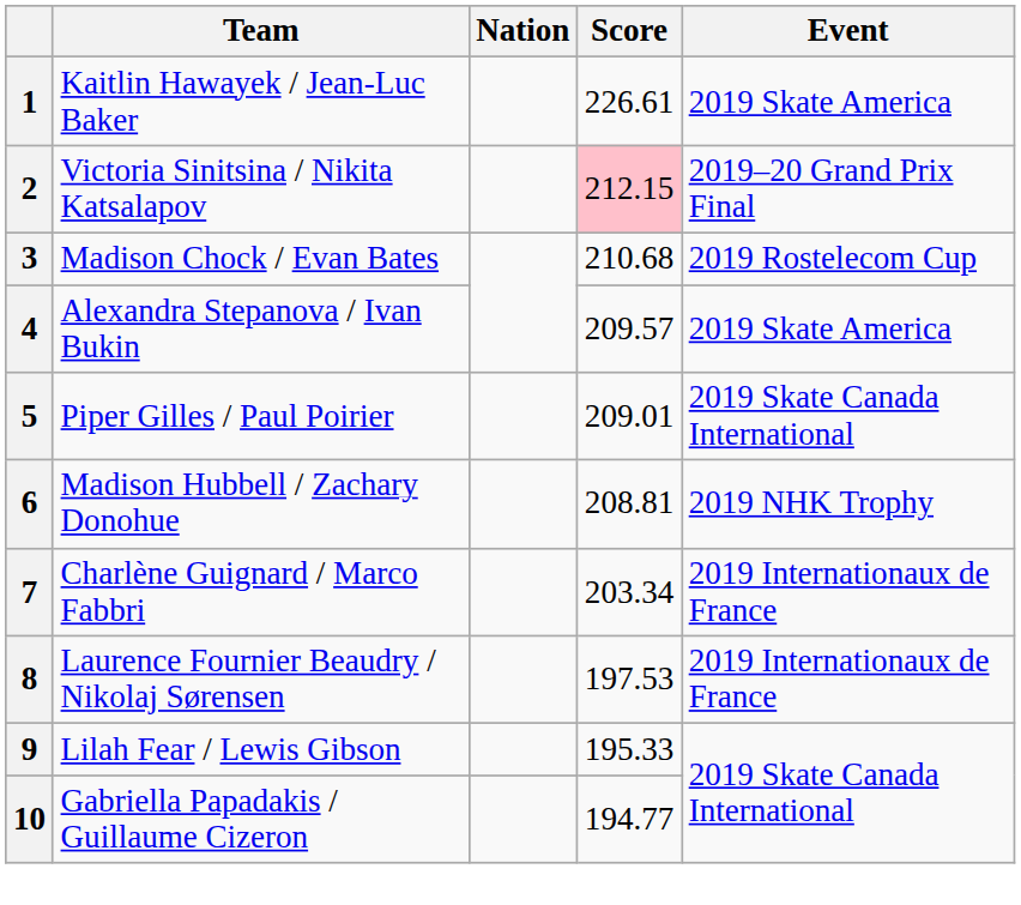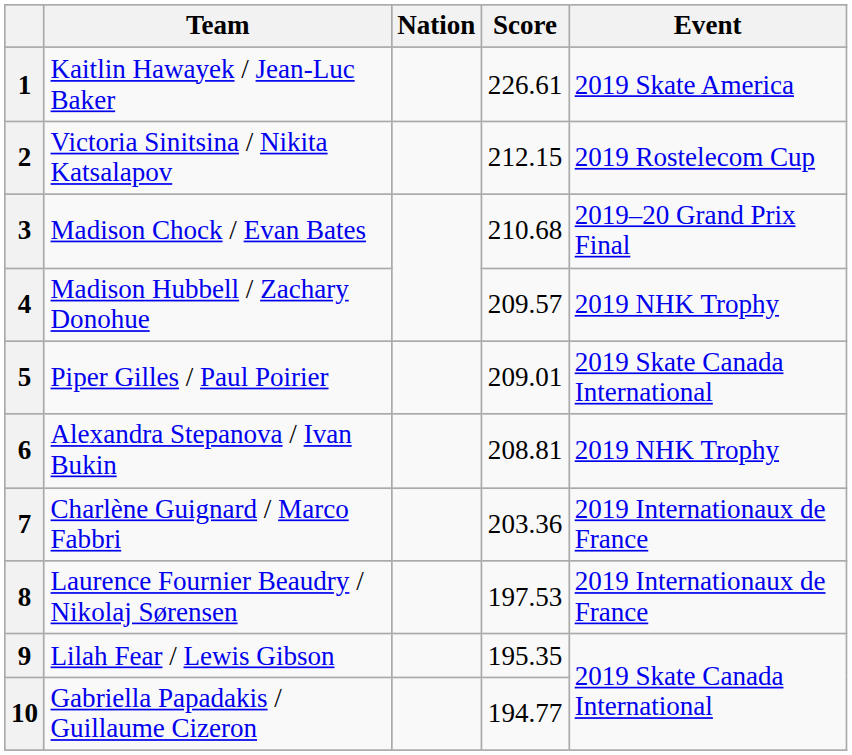2 | Score: pink background -> no background
2 | Event: 2019–20 Grand Prix Final -> 2019 Rostelecom Cup
3 | Event: 2019 Rostelecom Cup -> 2019–20 Grand Prix Final
4 | Team: Alexandra Stepanova / Ivan Bukin -> Madison Hubbell / Zachary Donohue
4 | Event: 2019 Skate America -> 2019 NHK Trophy
6 | Team: Madison Hubbell / Zachary Donohue -> Alexandra Stepanova / Ivan Bukin
7 | Score: 203.34 -> 203.36
9 | Score: 195.33 -> 195.35
